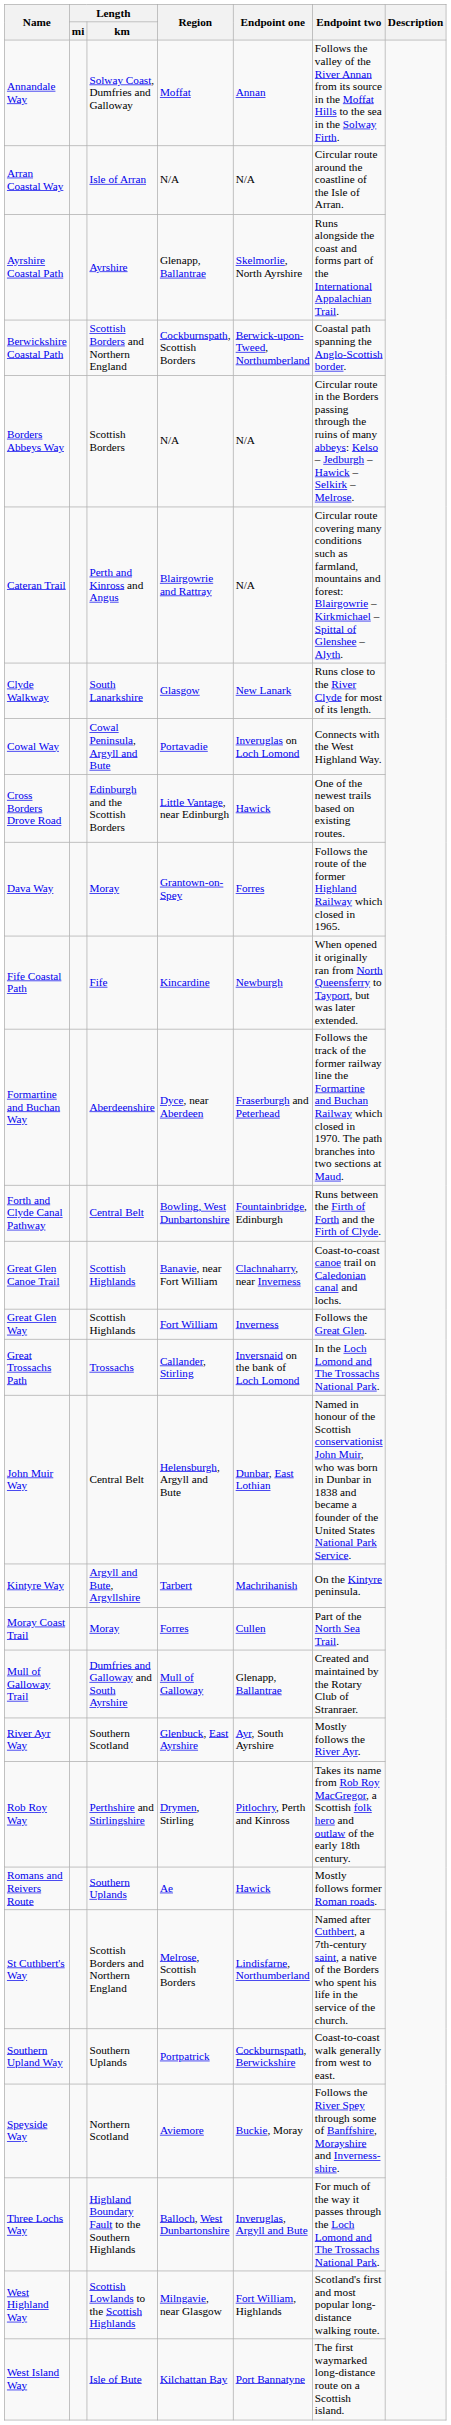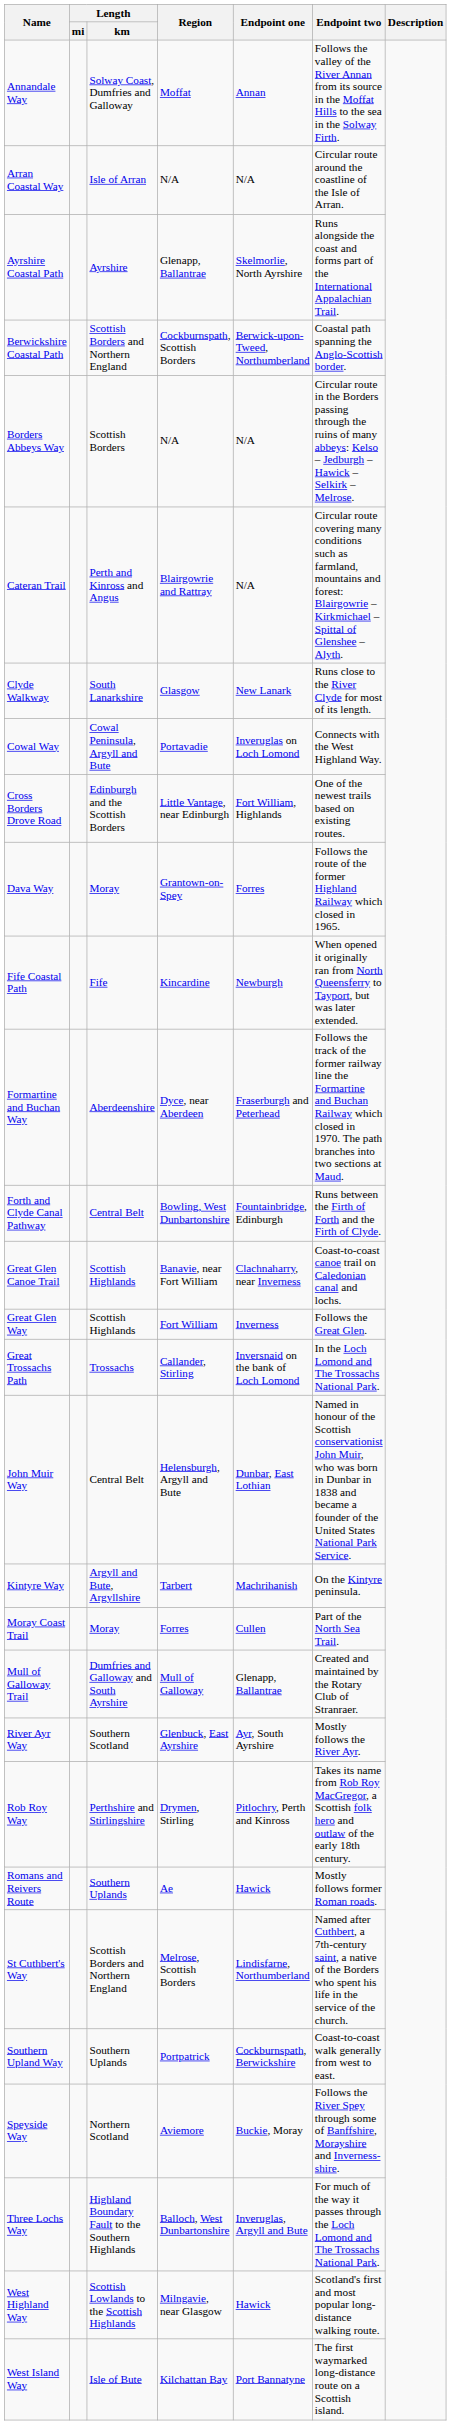Cross Borders Drove Road | Endpoint one: Hawick -> Fort William, Highlands
West Highland Way | Endpoint one: Fort William, Highlands -> Hawick
